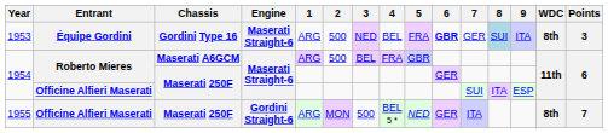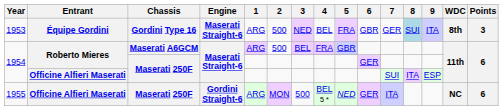1953 | 6: bold -> normal
1955 | WDC: 8th -> NC
1955 | Points: 7 -> 6
